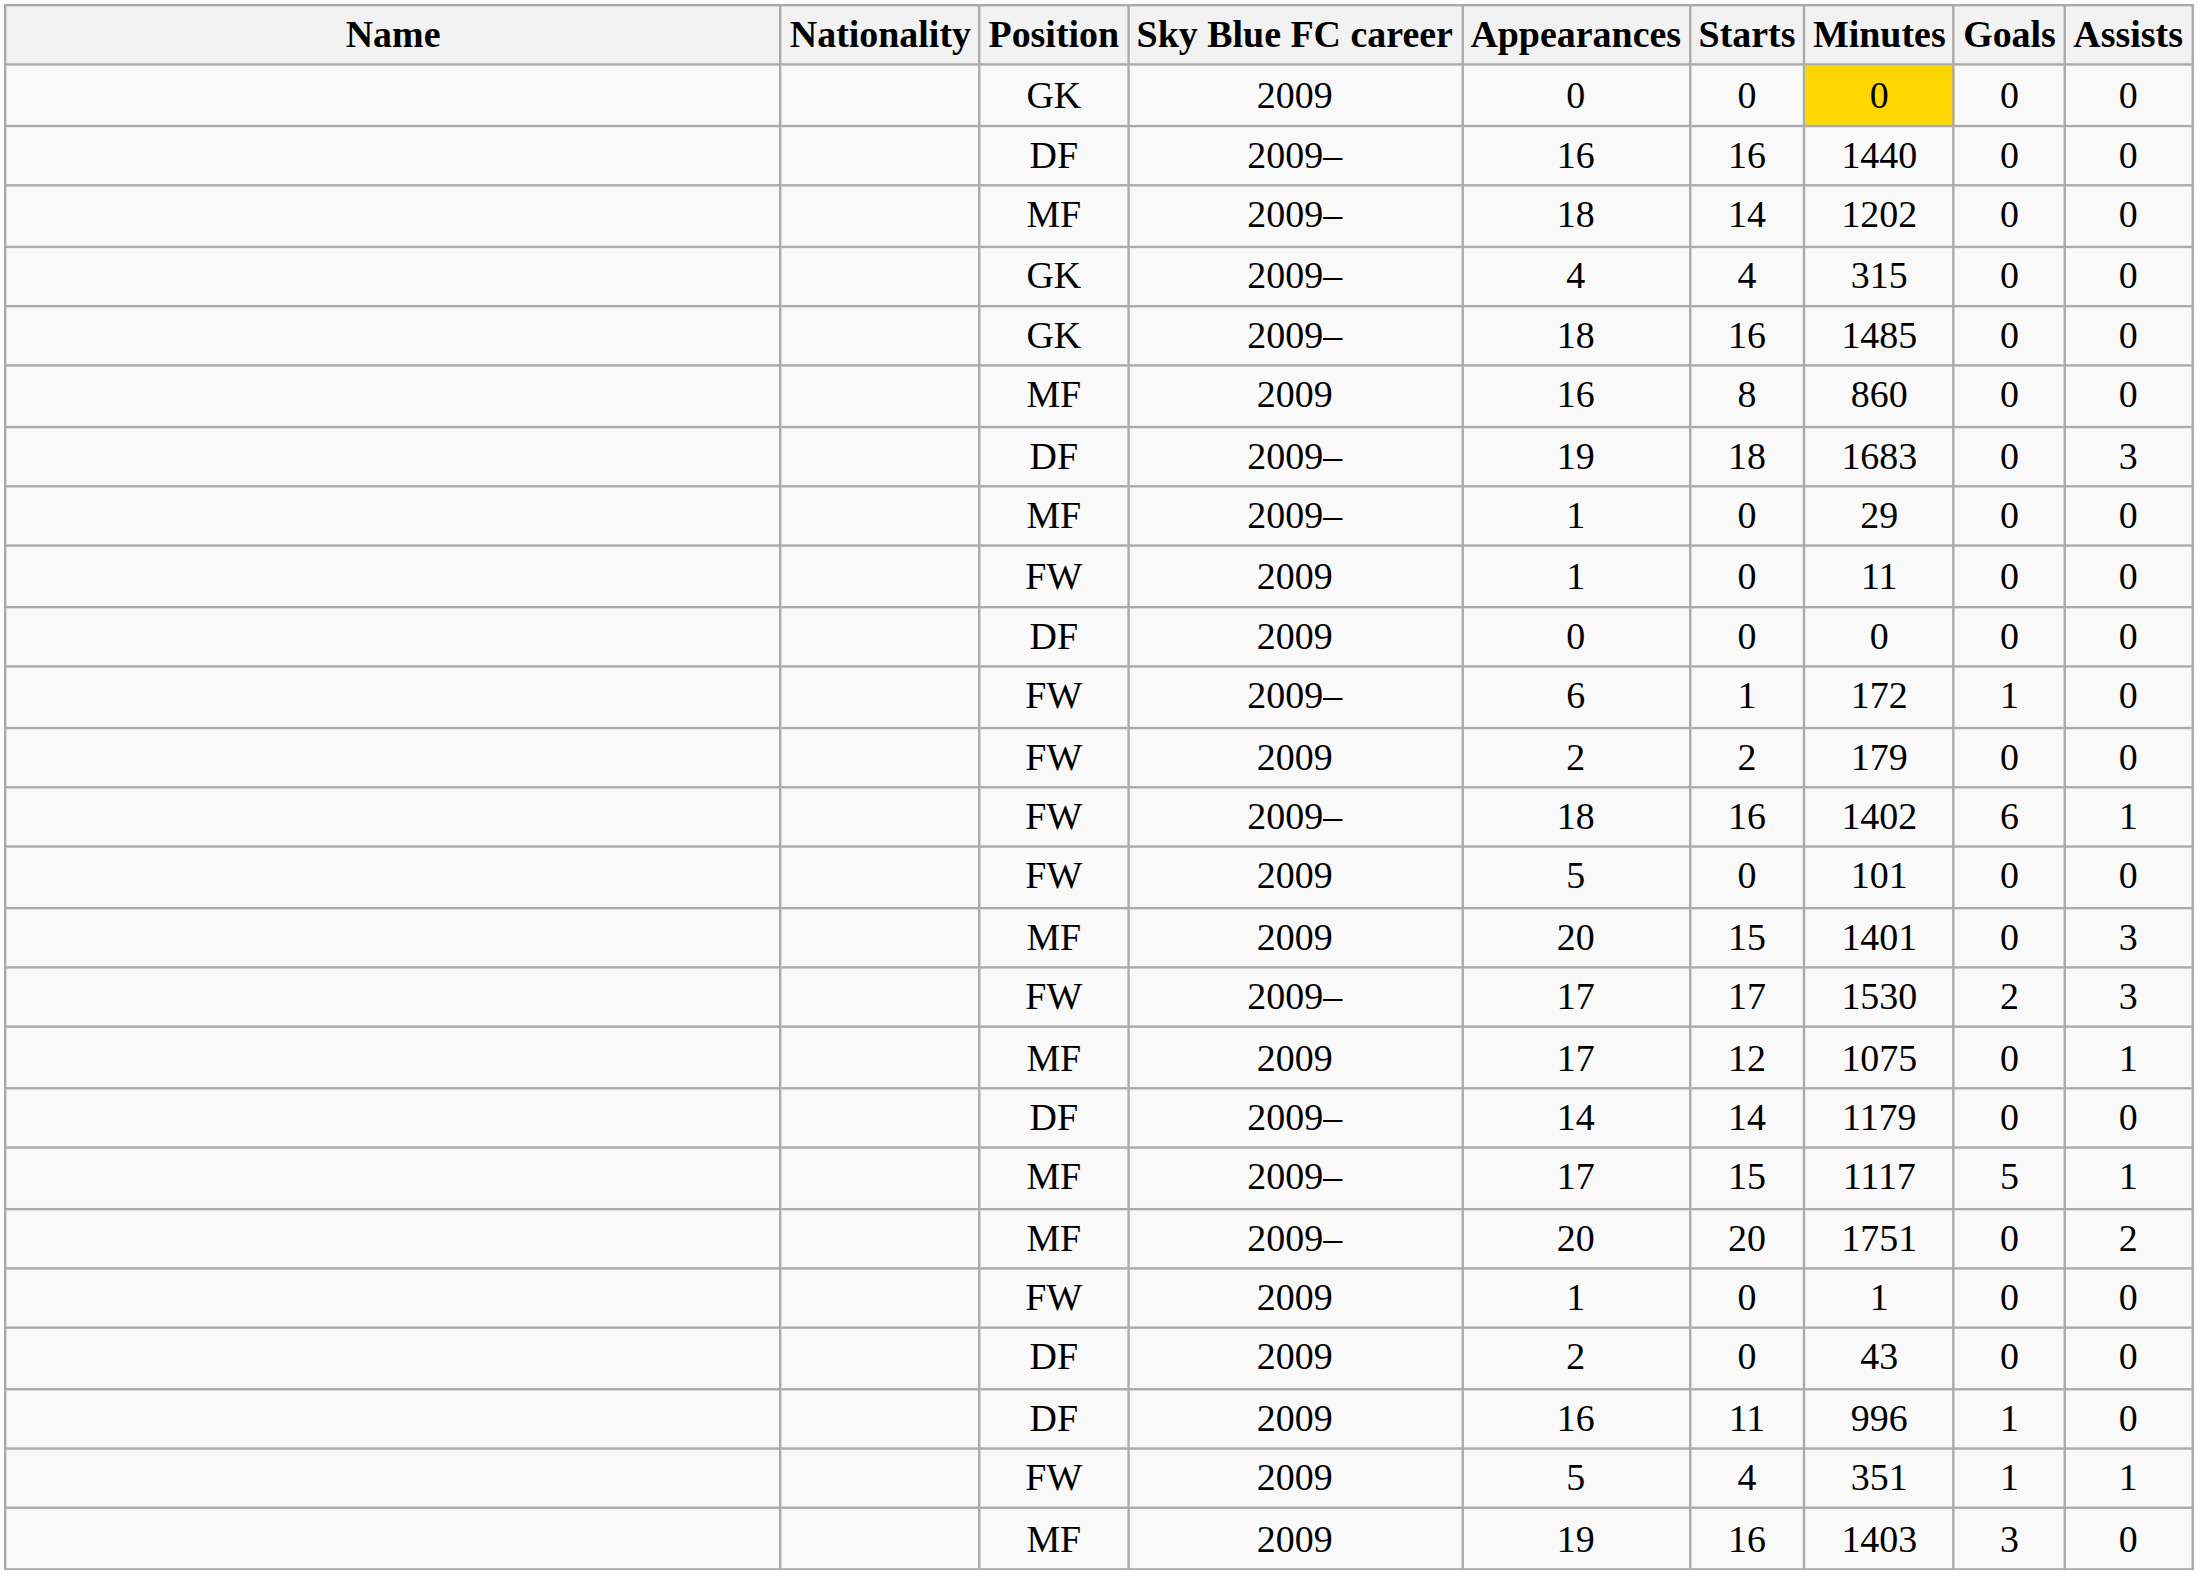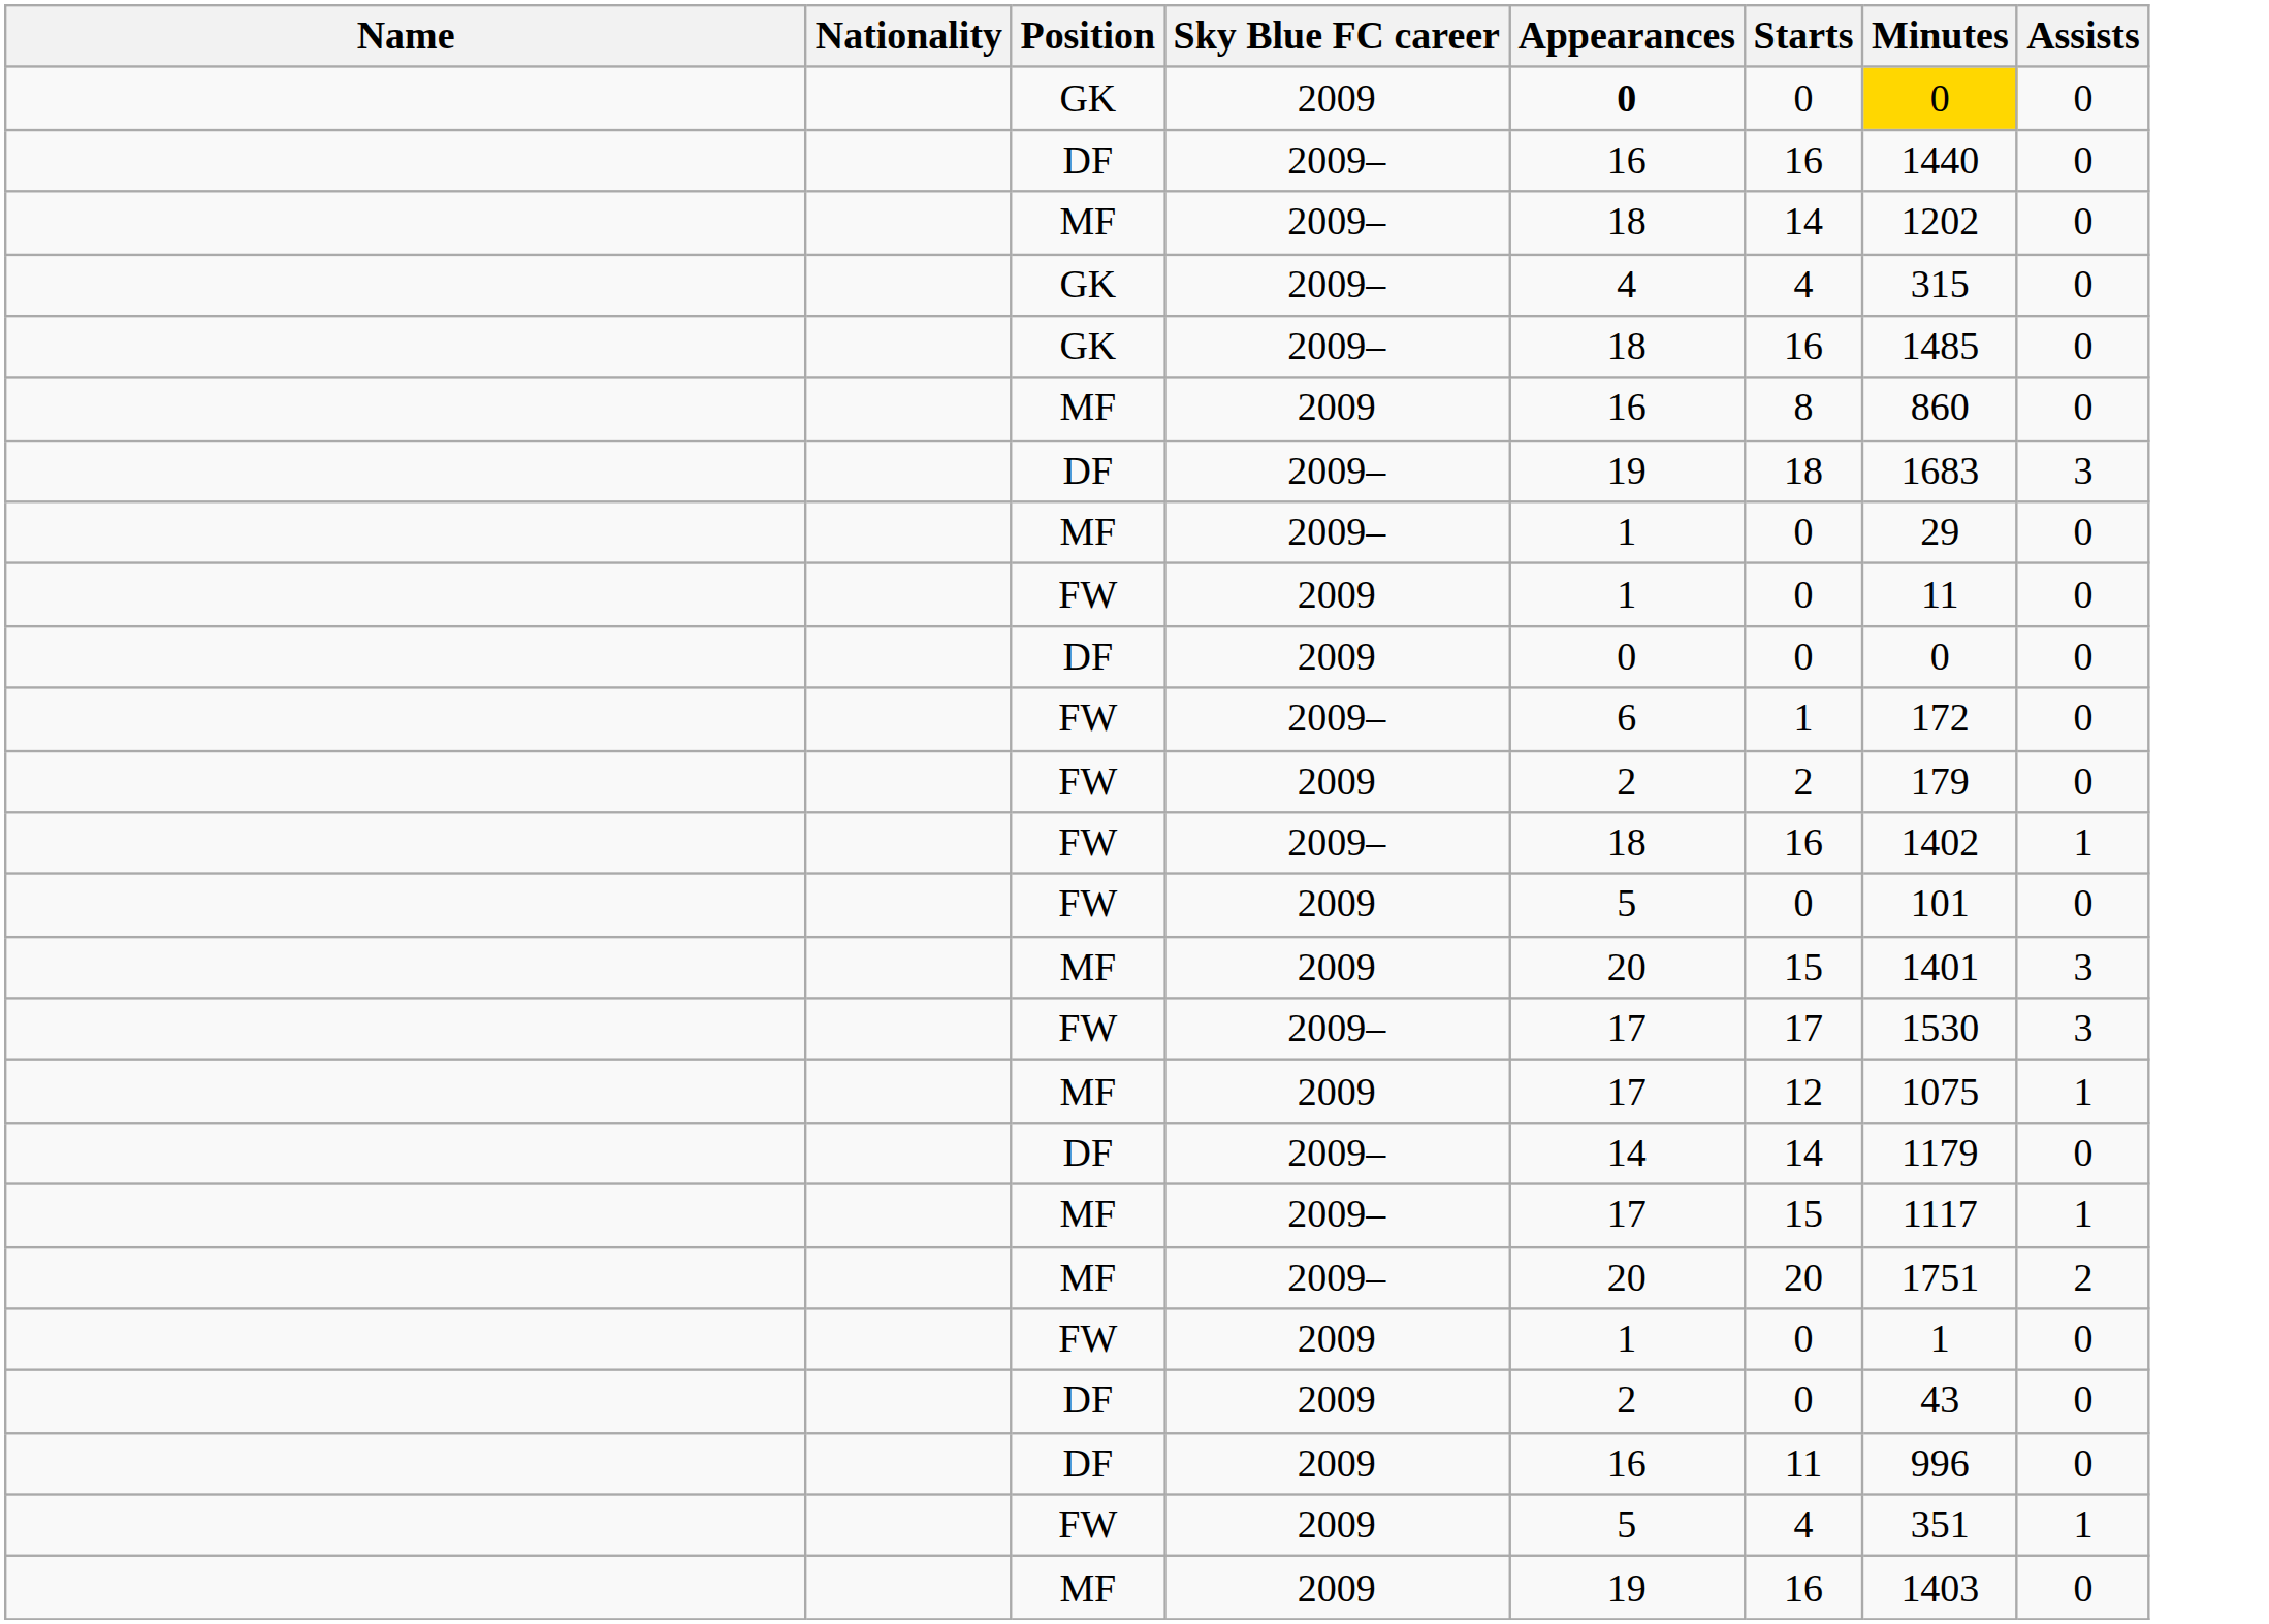- column: Goals | 0 | 0 | 0 | 0 | 0 | 0 | 0 | 0 | 0 | 0 | 1 | 0 | 6 | 0 | 0 | 2 | 0 | 0 | 5 | 0 | 0 | 0 | 1 | 1 | 3
GK / 2009 | Appearances: normal -> bold
